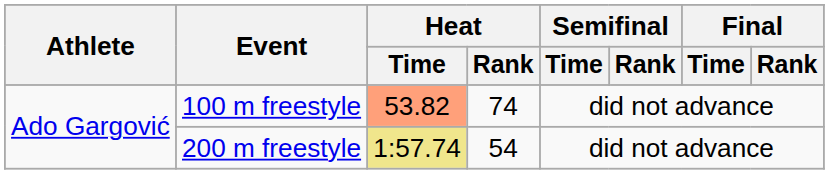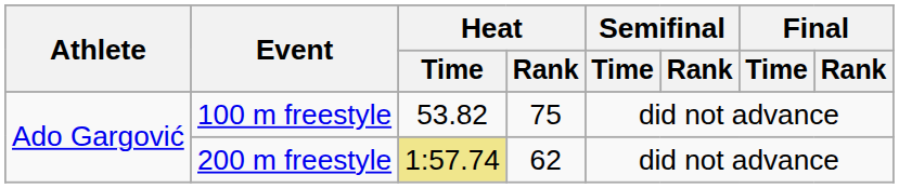100 m freestyle | Heat / Time: lightsalmon background -> no background
100 m freestyle | Heat / Rank: 74 -> 75
200 m freestyle | Heat / Rank: 54 -> 62
